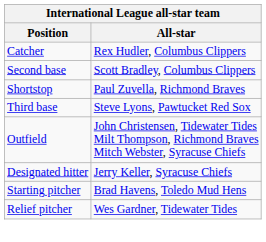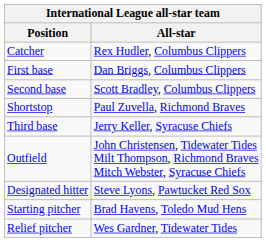+ row: First base | Dan Briggs, Columbus Clippers
Third base | All-star: Steve Lyons, Pawtucket Red Sox -> Jerry Keller, Syracuse Chiefs
Designated hitter | All-star: Jerry Keller, Syracuse Chiefs -> Steve Lyons, Pawtucket Red Sox
